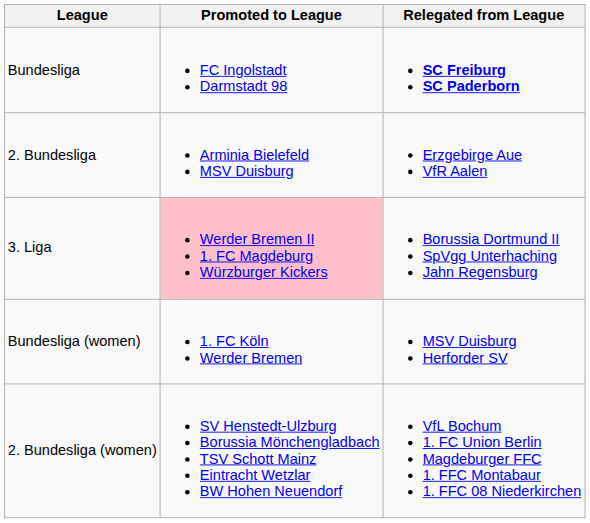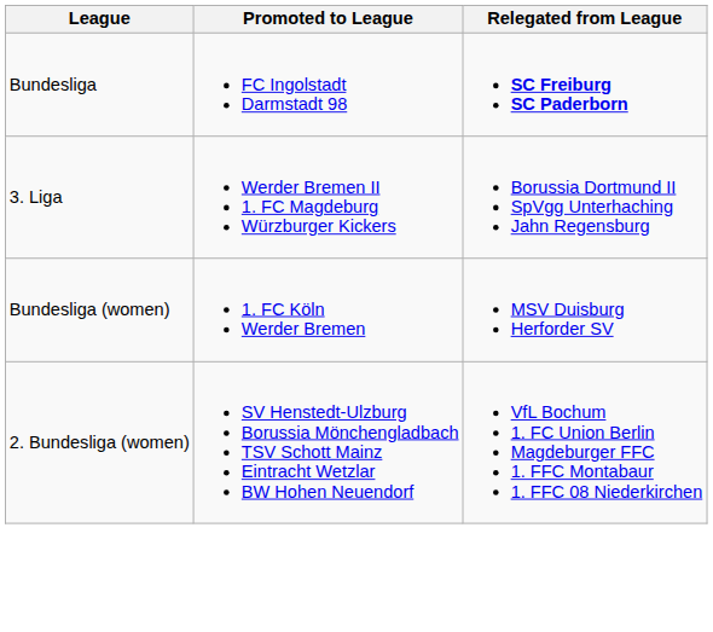- row: 2. Bundesliga | Arminia Bielefeld MSV Duisburg | Erzgebirge Aue VfR Aalen
3. Liga | Promoted to League: pink background -> no background
